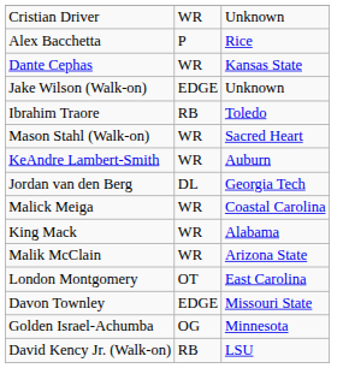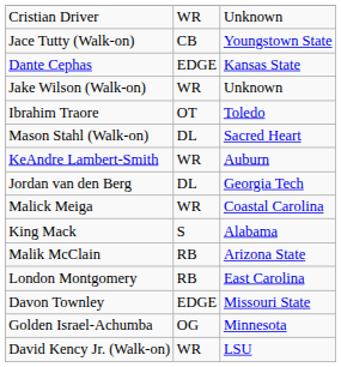- row: Alex Bacchetta | P | Rice
+ row: Jace Tutty (Walk-on) | CB | Youngstown State
Dante Cephas | column 2: WR -> EDGE
Jake Wilson (Walk-on) | column 2: EDGE -> WR
Ibrahim Traore | column 2: RB -> OT
Mason Stahl (Walk-on) | column 2: WR -> DL
King Mack | column 2: WR -> S
Malik McClain | column 2: WR -> RB
London Montgomery | column 2: OT -> RB
David Kency Jr. (Walk-on) | column 2: RB -> WR
